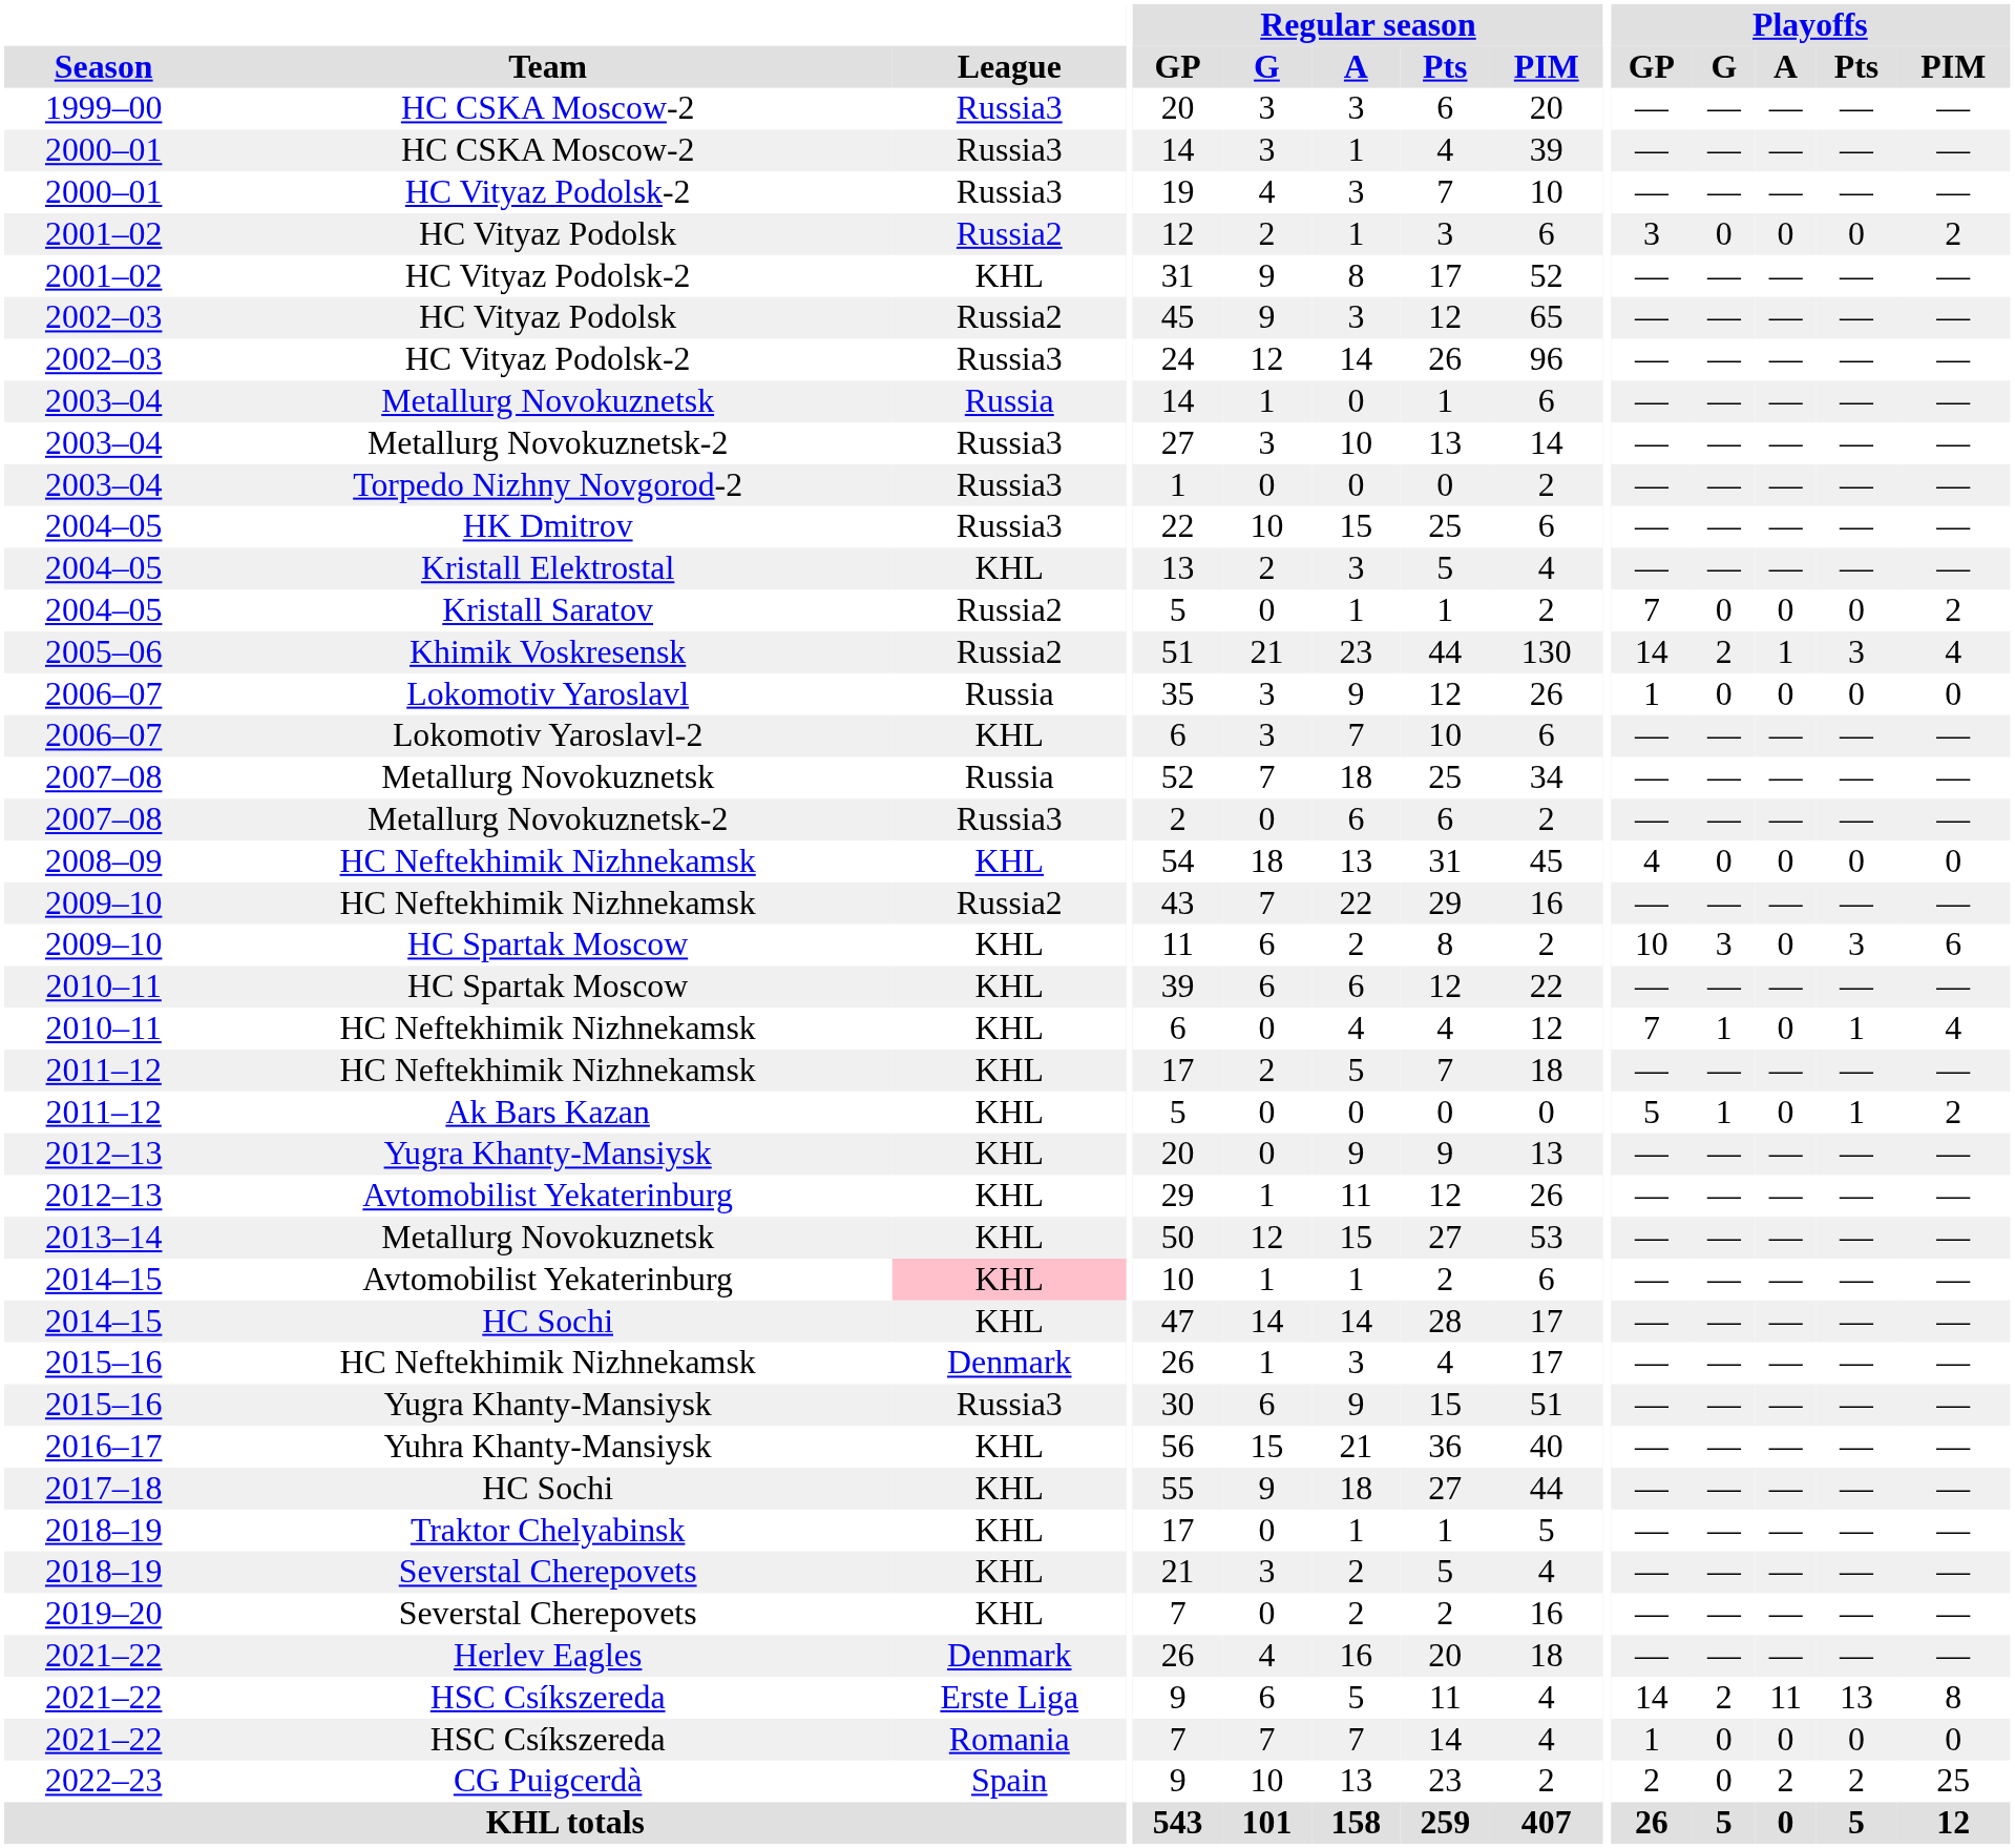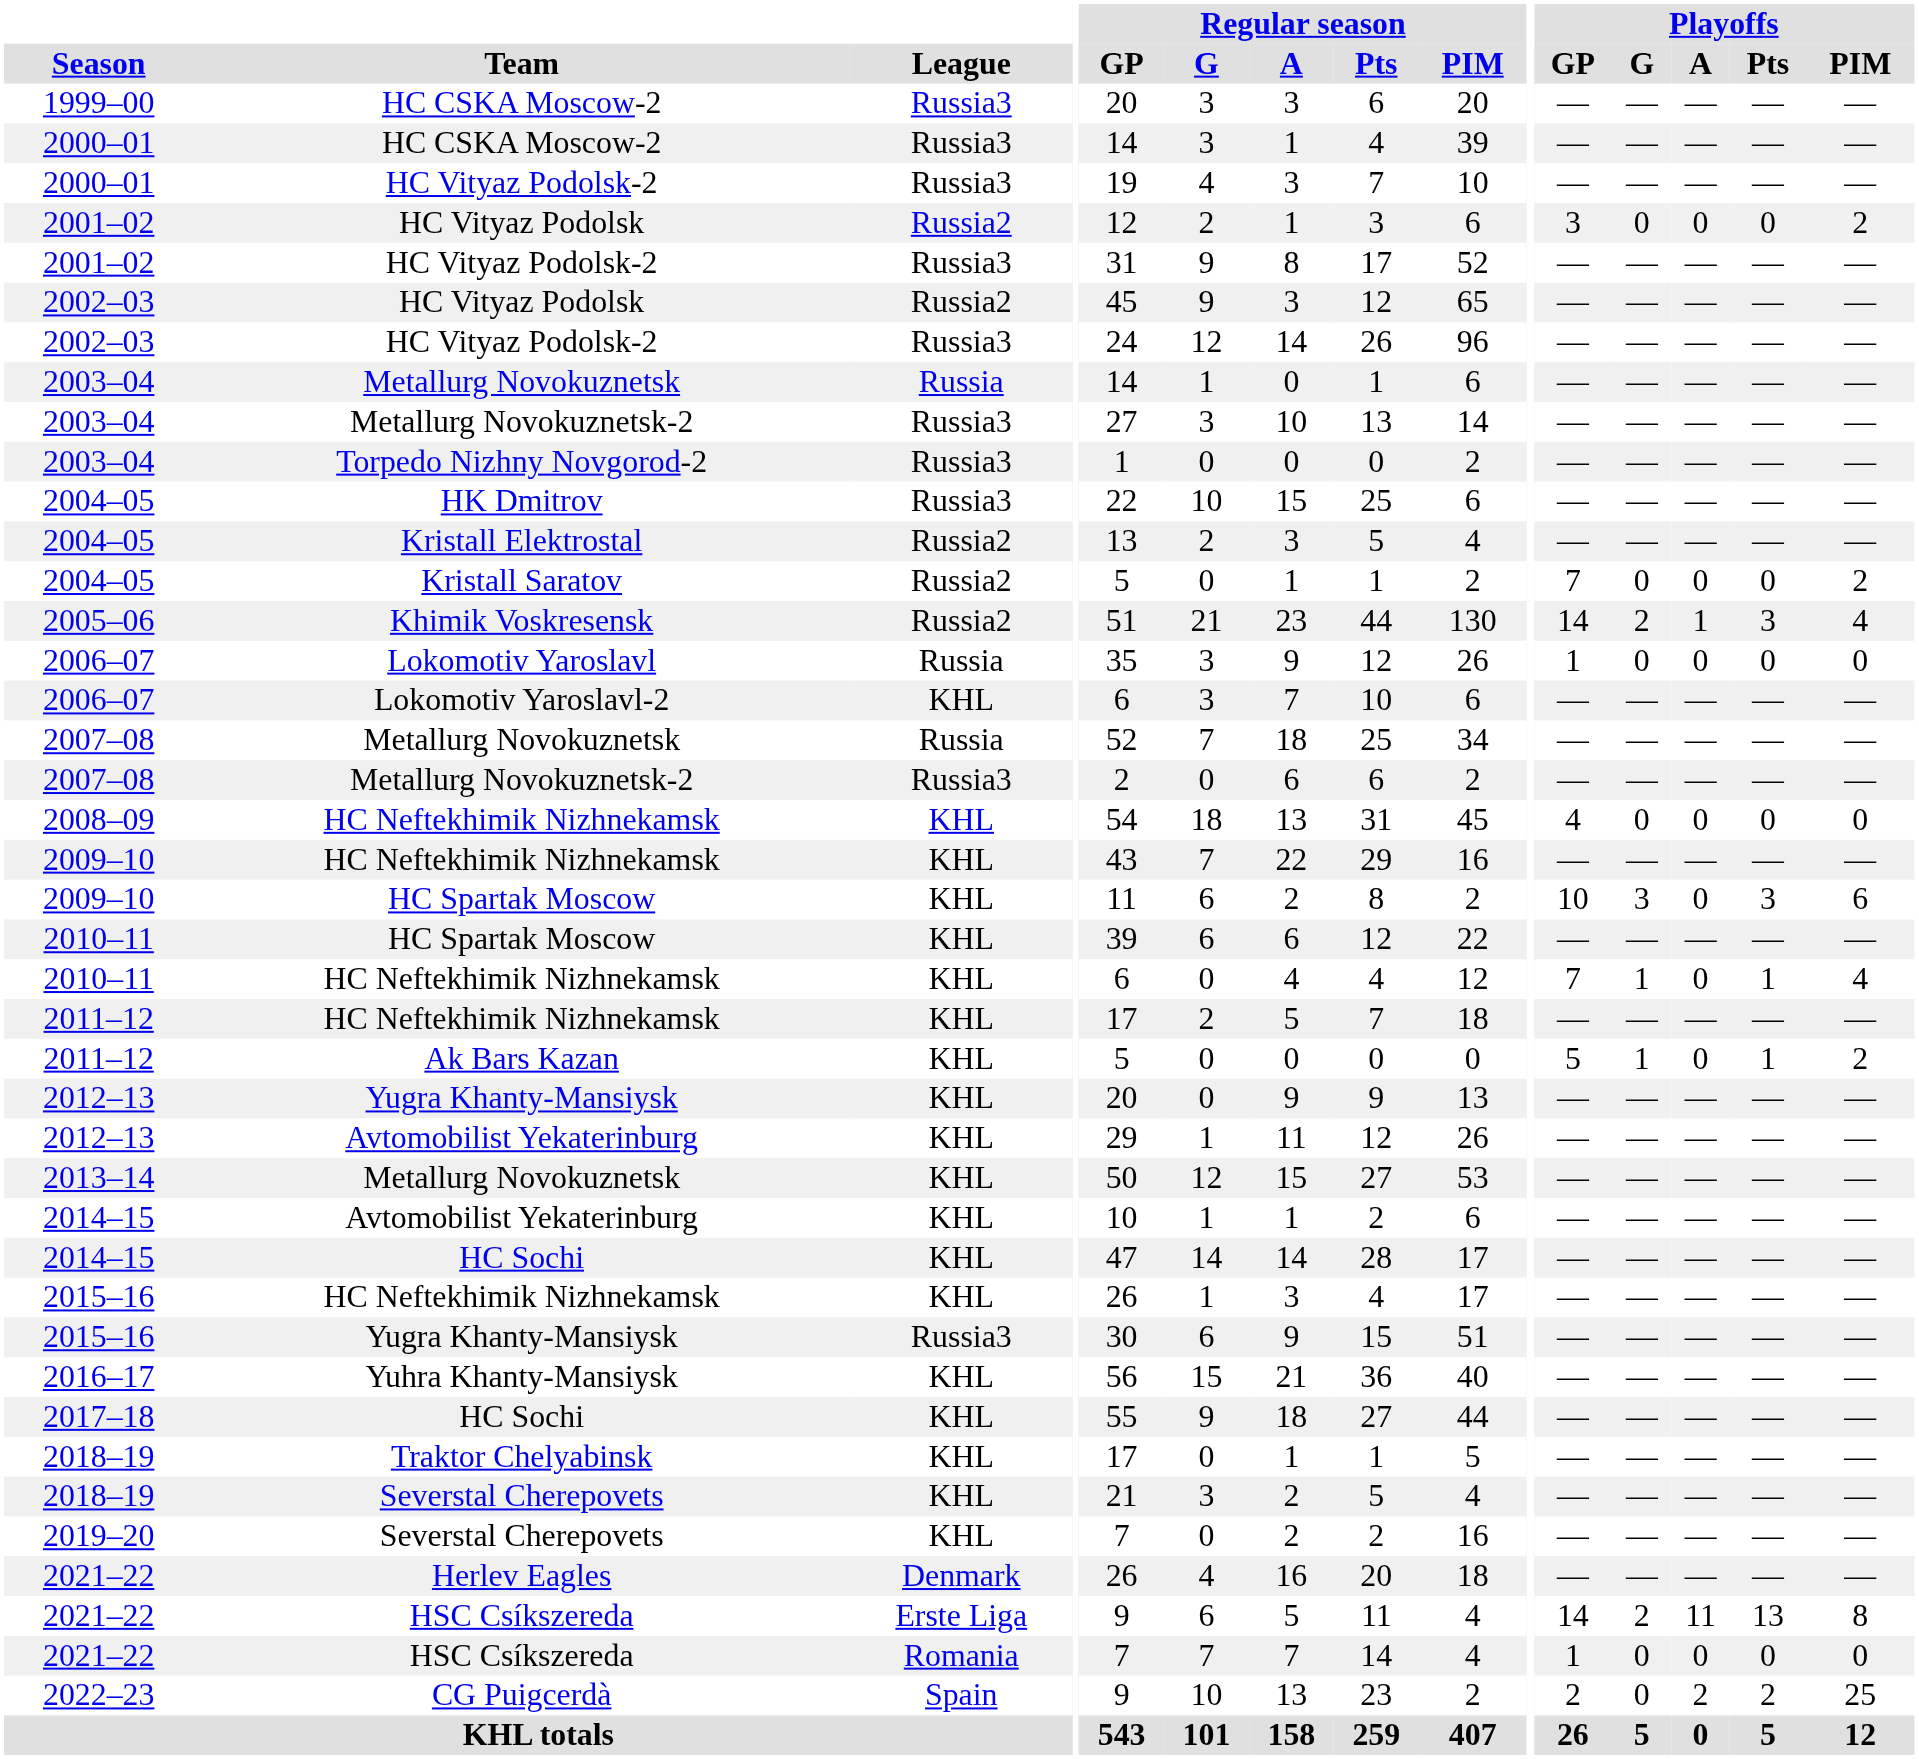2001–02 / HC Vityaz Podolsk-2 | League: KHL -> Russia3
Kristall Elektrostal | League: KHL -> Russia2
2009–10 / HC Neftekhimik Nizhnekamsk | League: Russia2 -> KHL
2014–15 / Avtomobilist Yekaterinburg | League: pink background -> no background
2015–16 / HC Neftekhimik Nizhnekamsk | League: Denmark -> KHL
